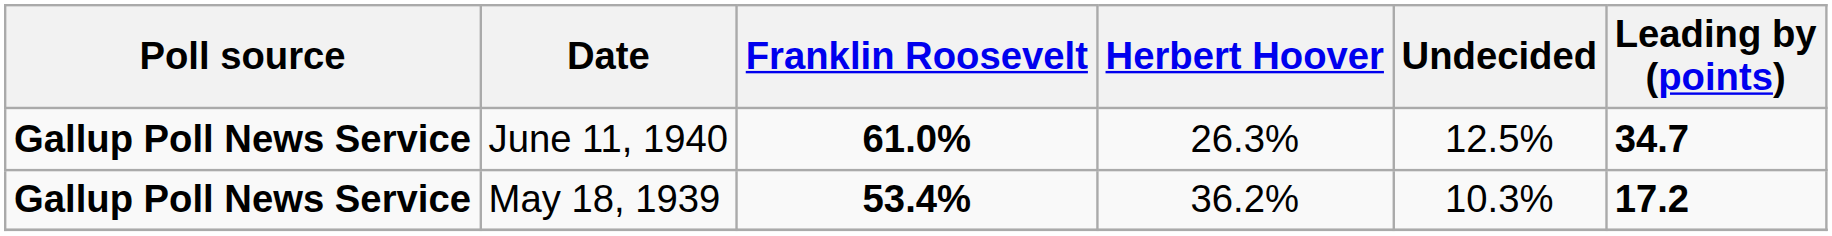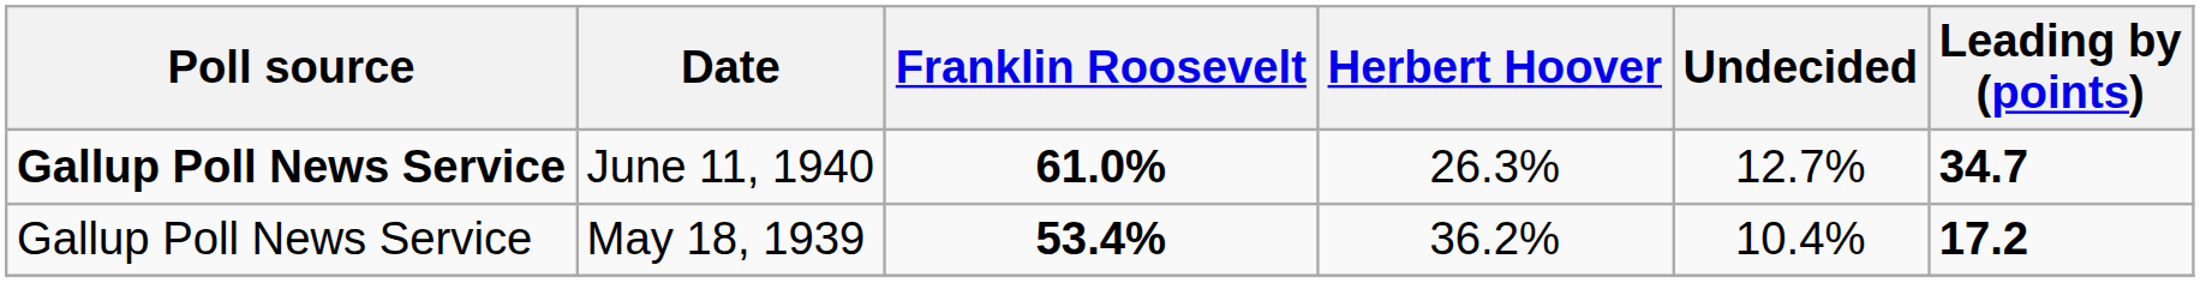June 11, 1940 | Undecided: 12.5% -> 12.7%
May 18, 1939 | Poll source: bold -> normal
May 18, 1939 | Undecided: 10.3% -> 10.4%
